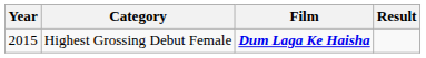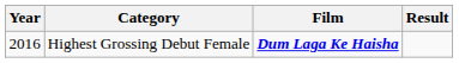Highest Grossing Debut Female | Year: 2015 -> 2016
